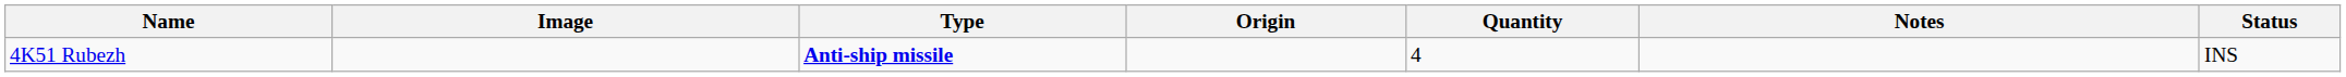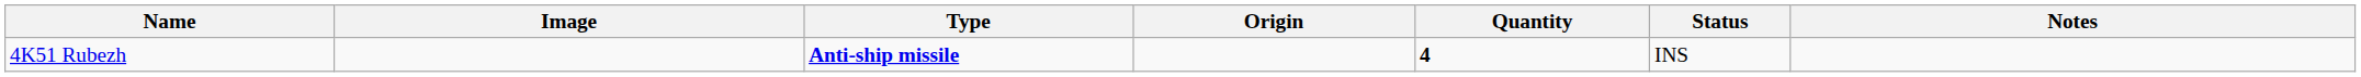columns swapped: Status <-> Notes
4K51 Rubezh | Quantity: normal -> bold
